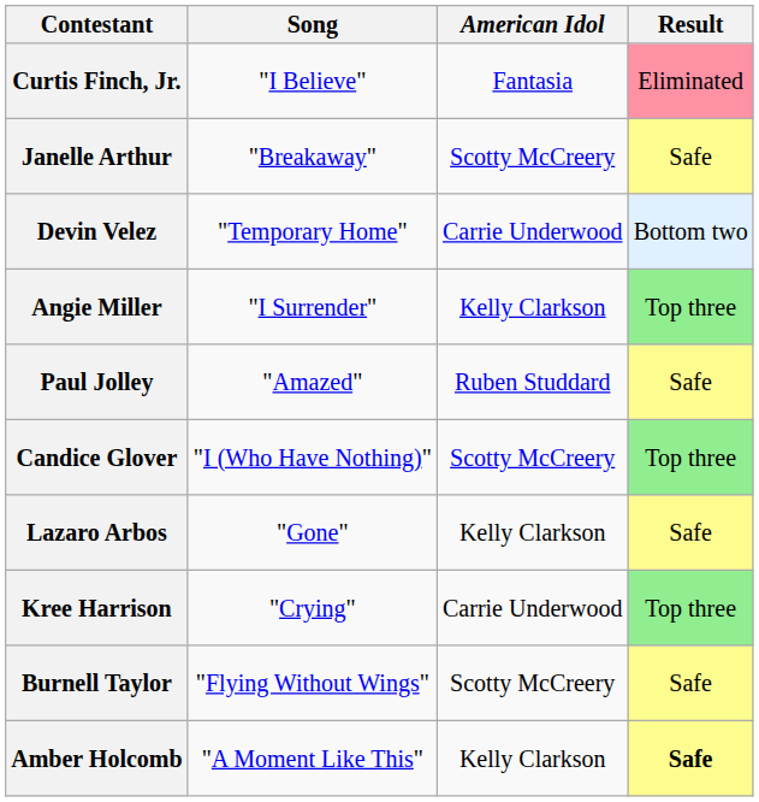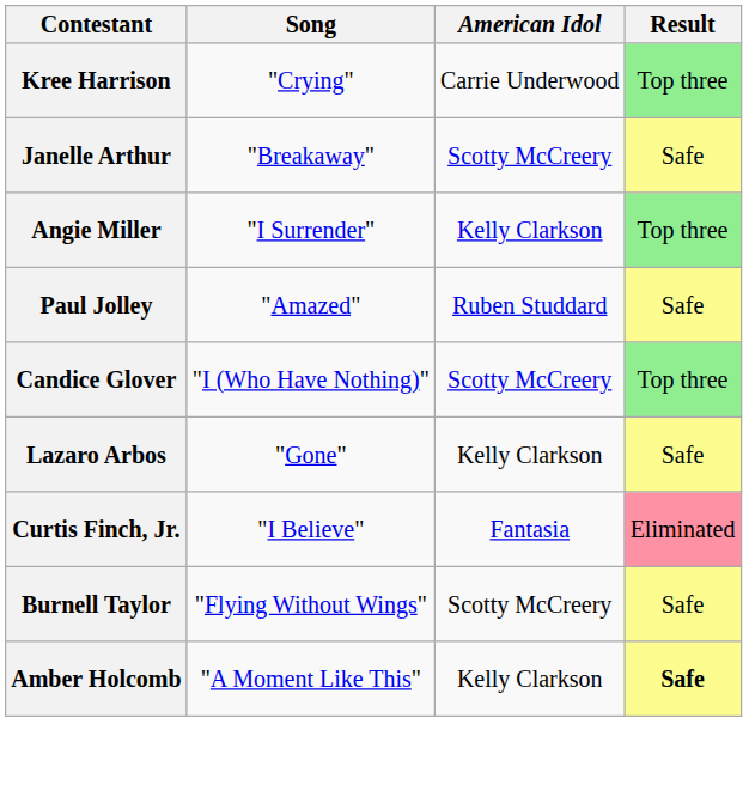rows swapped: Curtis Finch, Jr. <-> Kree Harrison
- row: Devin Velez | "Temporary Home" | Carrie Underwood | Bottom two
